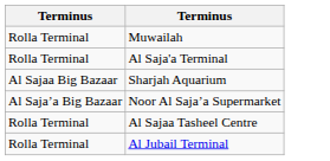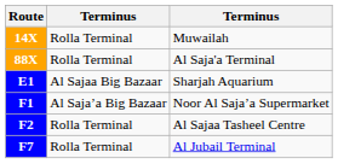+ column: Route | 14X | 88X | E1 | F1 | F2 | F7
